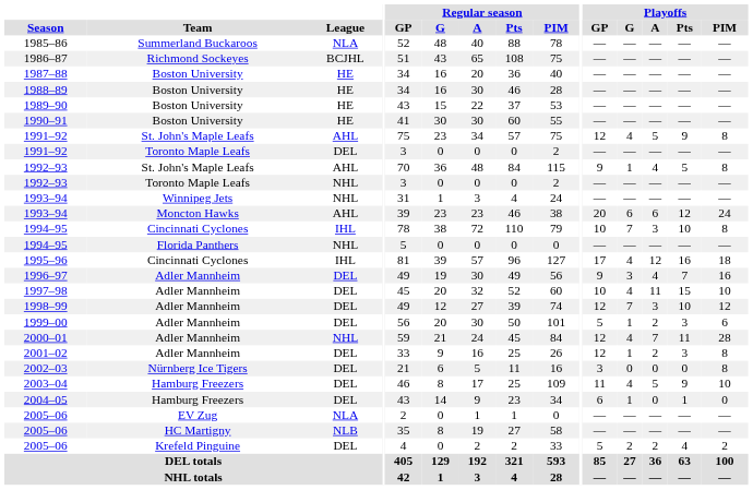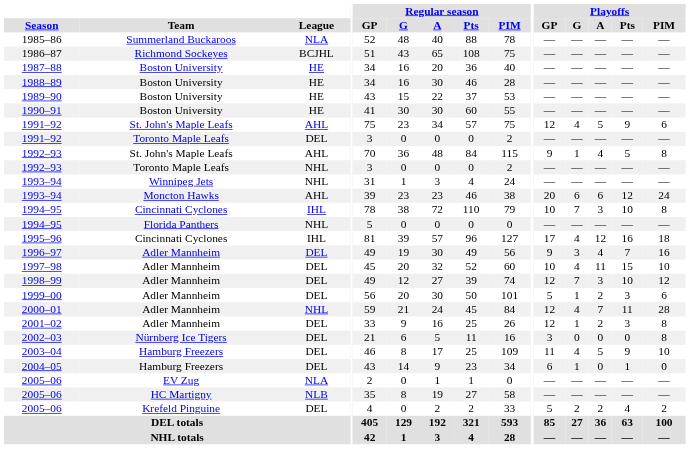1991–92 / St. John's Maple Leafs | Playoffs / PIM: 8 -> 6
